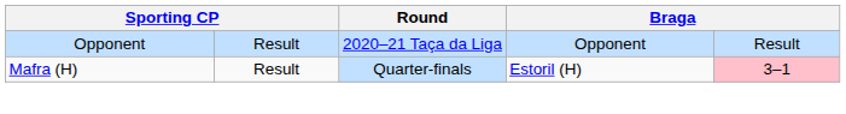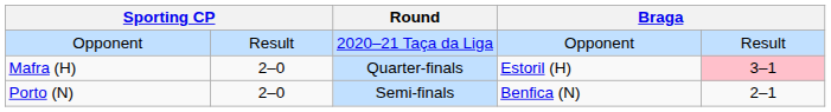Mafra (H) | column 2: Result -> 2–0
+ row: Porto (N) | 2–0 | Semi-finals | Benfica (N) | 2–1
